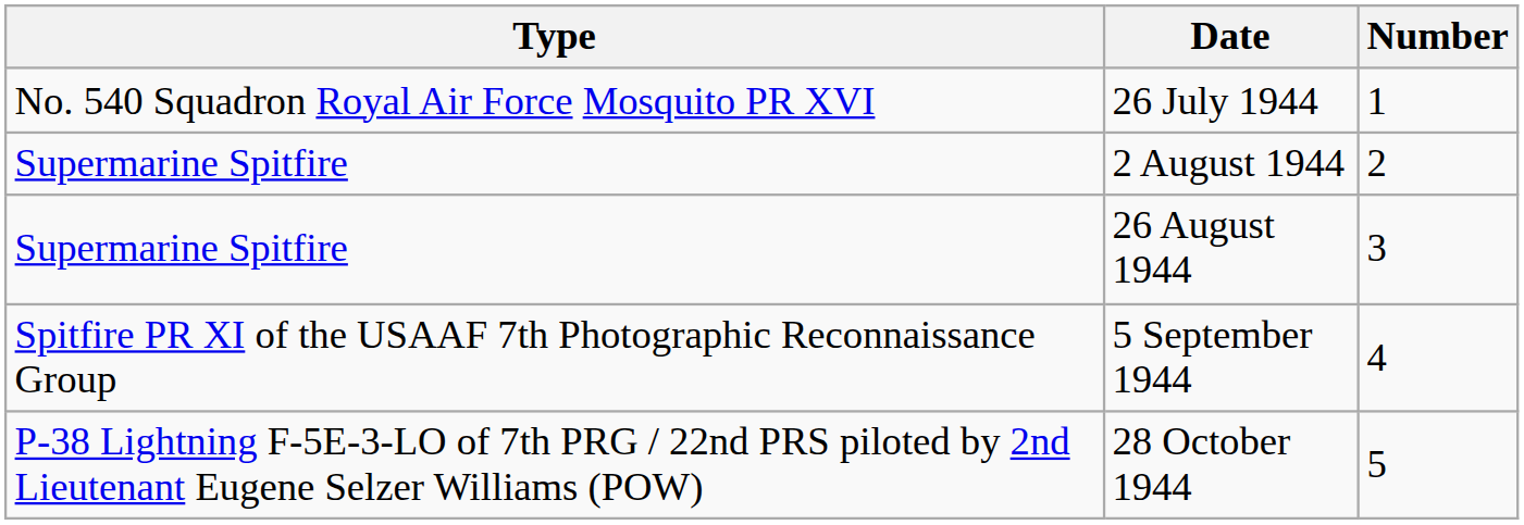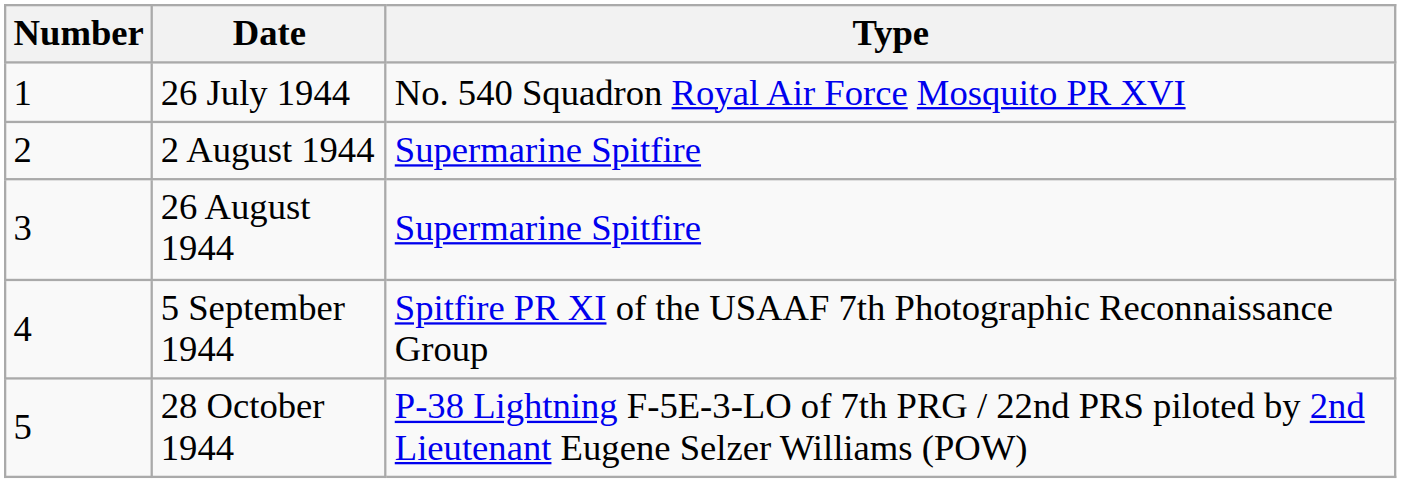columns swapped: Number <-> Type
